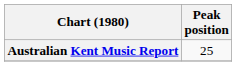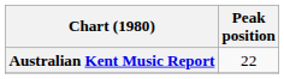Australian Kent Music Report | Peak position: 25 -> 22
